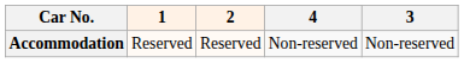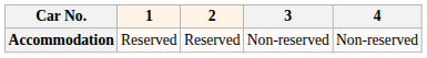columns swapped: 3 <-> 4
